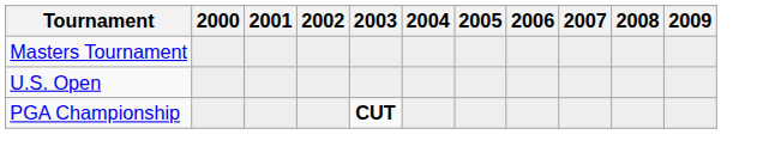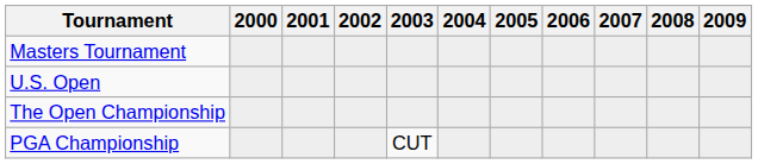+ row: The Open Championship
PGA Championship | 2003: bold -> normal
